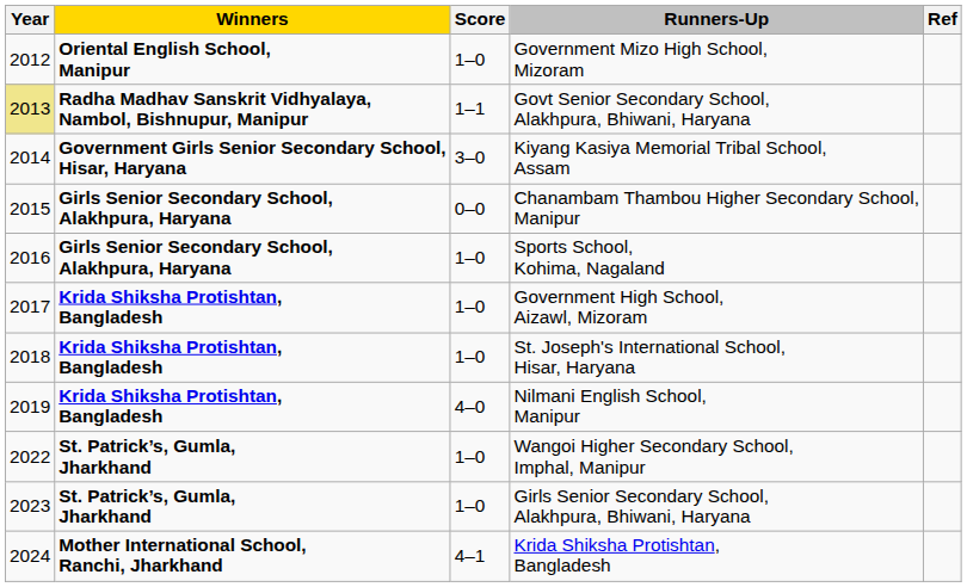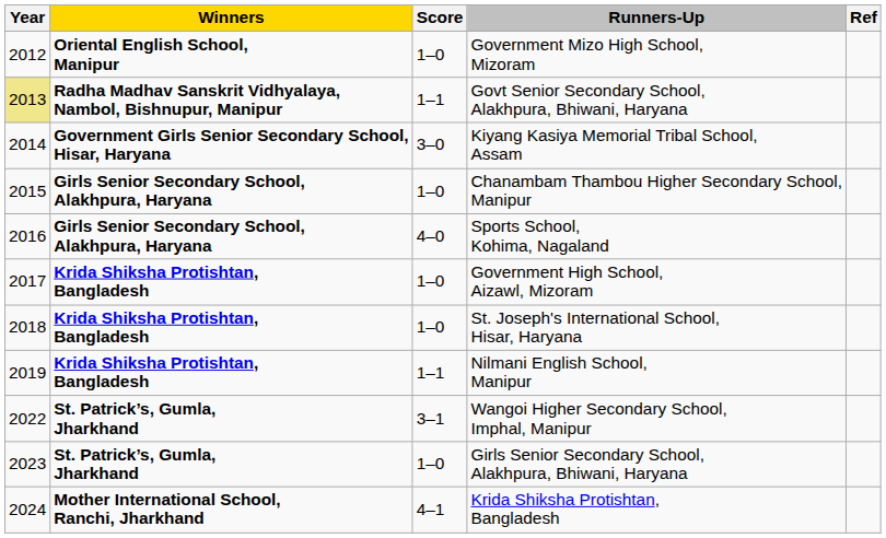Chanambam Thambou Higher Secondary School, Manipur | Score: 0–0 -> 1–0
Sports School, Kohima, Nagaland | Score: 1–0 -> 4–0
Nilmani English School, Manipur | Score: 4–0 -> 1–1
Wangoi Higher Secondary School, Imphal, Manipur | Score: 1–0 -> 3–1
